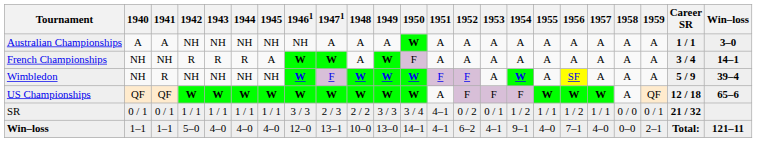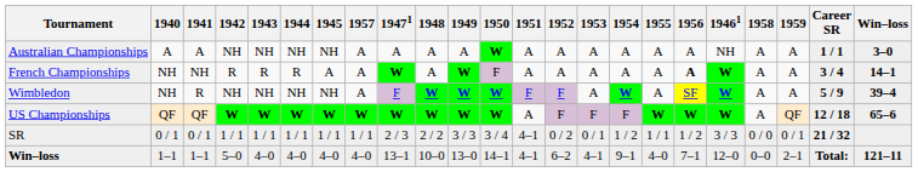columns swapped: 19461 <-> 1957
French Championships | 1956: normal -> bold
